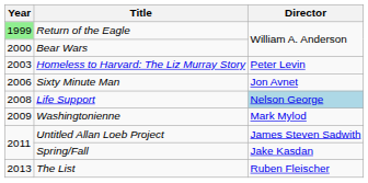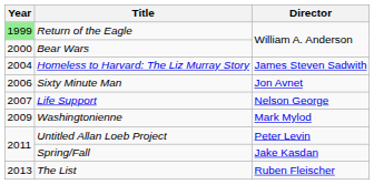Homeless to Harvard: The Liz Murray Story | Year: 2003 -> 2004
Homeless to Harvard: The Liz Murray Story | Director: Peter Levin -> James Steven Sadwith
Life Support | Year: 2008 -> 2007
Life Support | Director: lightblue background -> no background
Untitled Allan Loeb Project | Director: James Steven Sadwith -> Peter Levin
